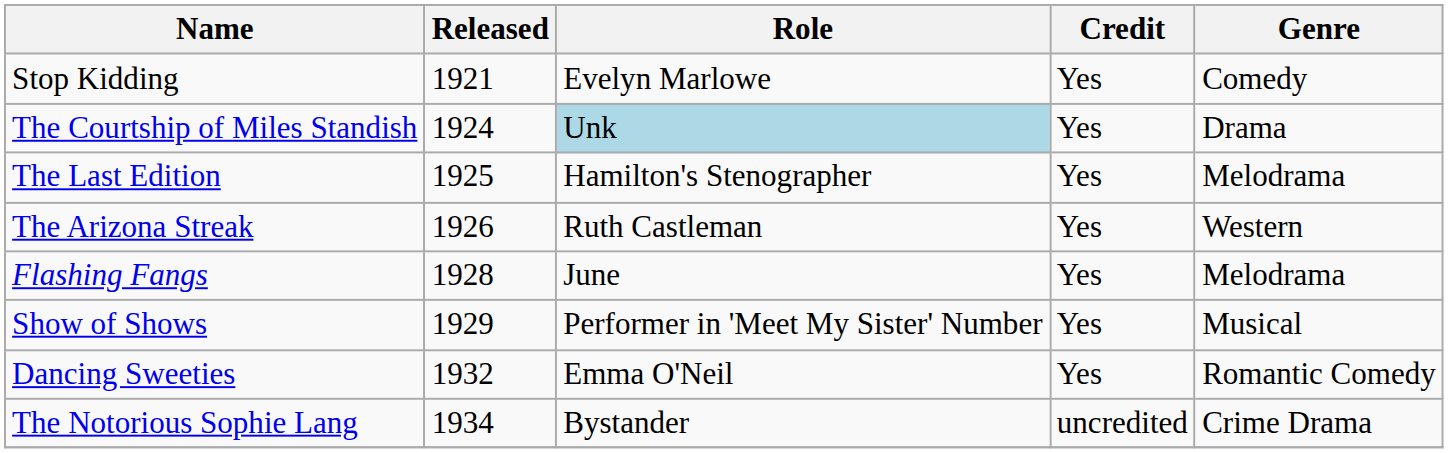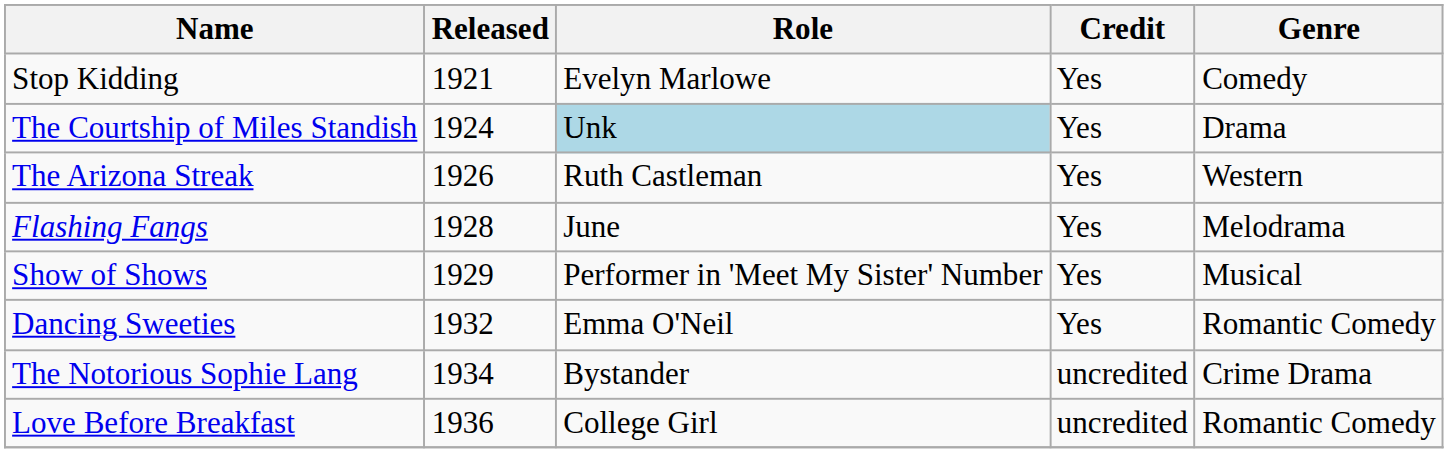- row: The Last Edition | 1925 | Hamilton's Stenographer | Yes | Melodrama
+ row: Love Before Breakfast | 1936 | College Girl | uncredited | Romantic Comedy
